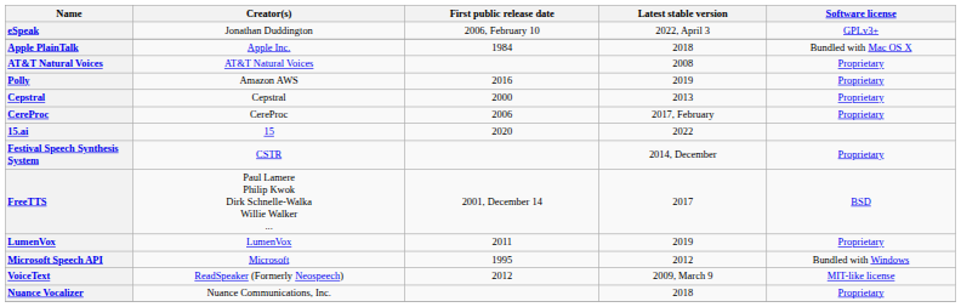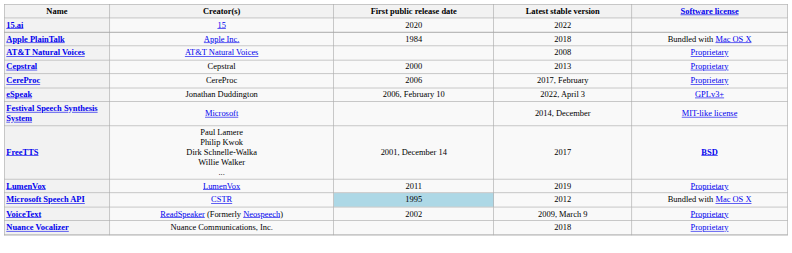rows swapped: 15.ai <-> eSpeak
- row: Polly | Amazon AWS | 2016 | 2019 | Proprietary
Festival Speech Synthesis System | Creator(s): CSTR -> Microsoft
Festival Speech Synthesis System | Software license: Proprietary -> MIT-like license
FreeTTS | Software license: normal -> bold
Microsoft Speech API | Creator(s): Microsoft -> CSTR
Microsoft Speech API | First public release date: no background -> lightblue background
Microsoft Speech API | Software license: Bundled with Windows -> Bundled with Mac OS X
VoiceText | First public release date: 2012 -> 2002
VoiceText | Software license: MIT-like license -> Proprietary
